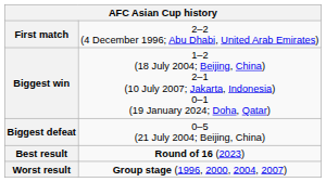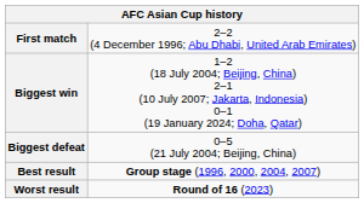Best result | column 2: Round of 16 (2023) -> Group stage (1996, 2000, 2004, 2007)
Worst result | column 2: Group stage (1996, 2000, 2004, 2007) -> Round of 16 (2023)
